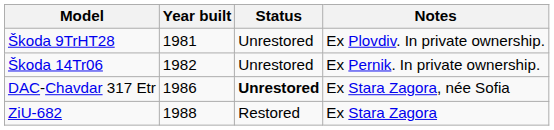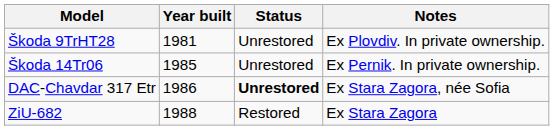Škoda 14Tr06 | Year built: 1982 -> 1985
